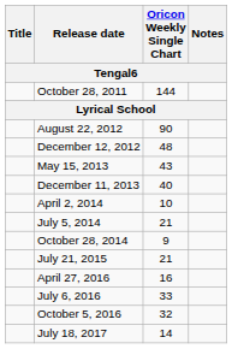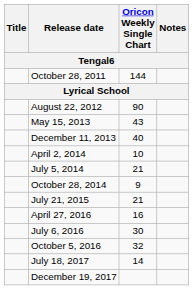- row: December 12, 2012 | 48
July 6, 2016 | Oricon Weekly Single Chart: 33 -> 30
+ row: December 19, 2017
